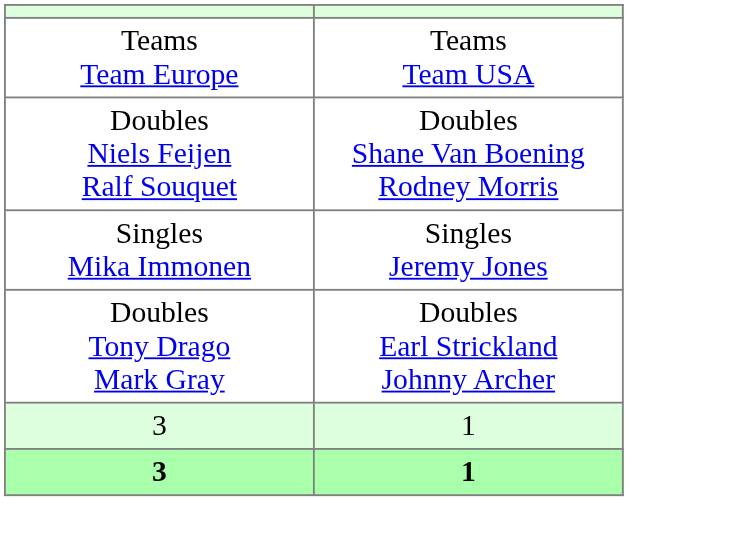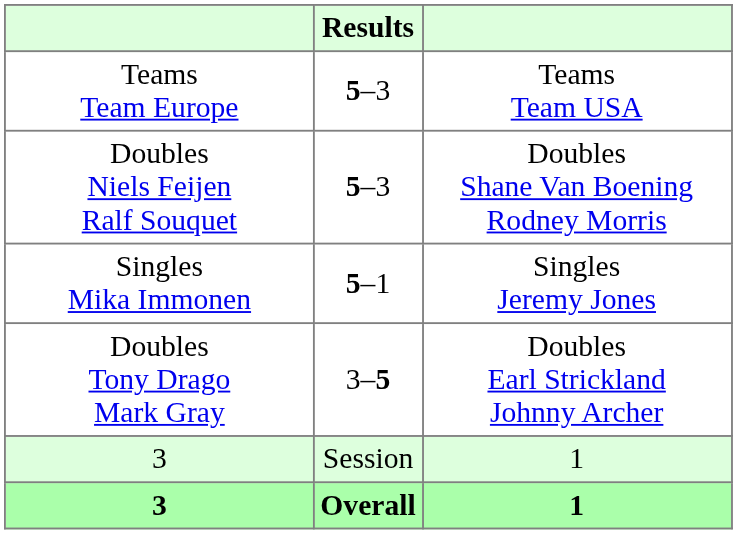+ column: Results | 5–3 | 5–3 | 5–1 | 3–5 | Session | Overall
